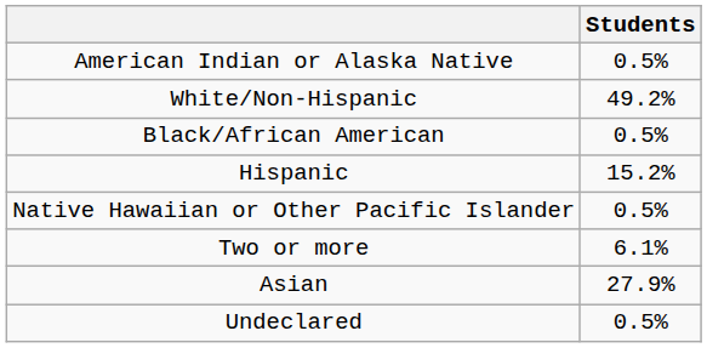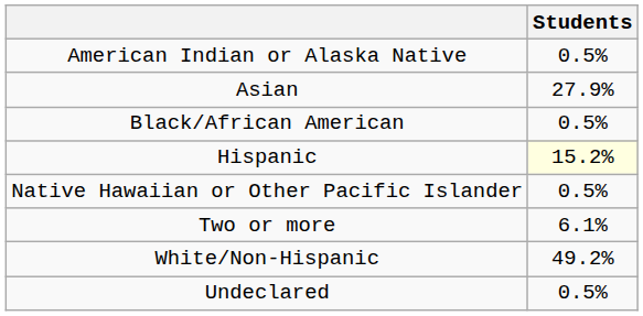rows swapped: Asian <-> White/Non-Hispanic
Hispanic | Students: no background -> lightyellow background
